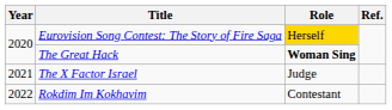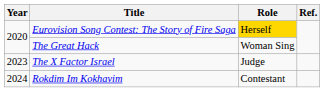The Great Hack | Role: bold -> normal
The X Factor Israel | Year: 2021 -> 2023
Rokdim Im Kokhavim | Year: 2022 -> 2024
